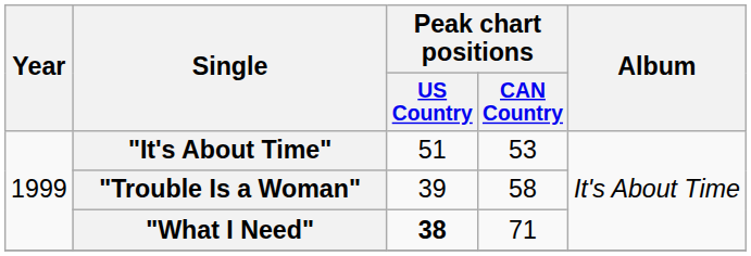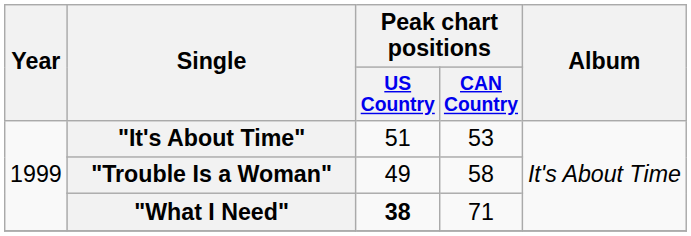"Trouble Is a Woman" | Peak chart positions / US Country: 39 -> 49
